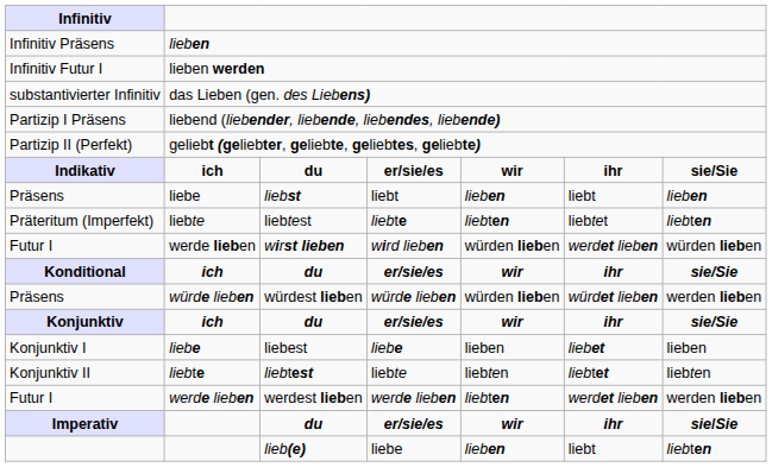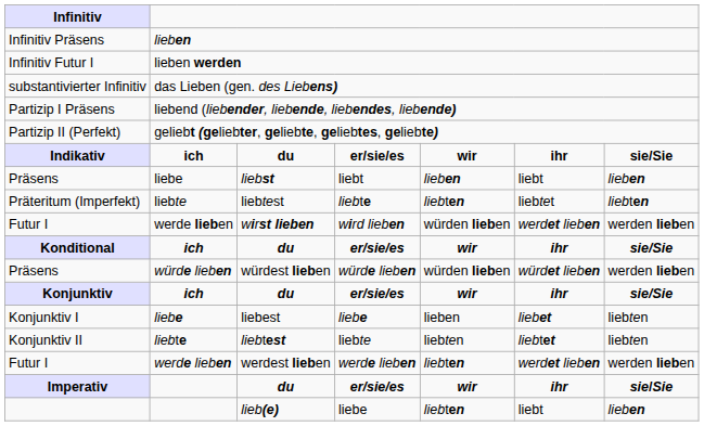wirst lieben | column 7: würden lieben -> werden lieben
liebest | column 7: lieben -> liebten
lieb(e) | column 5: lieben -> liebten
lieb(e) | column 7: liebten -> lieben
